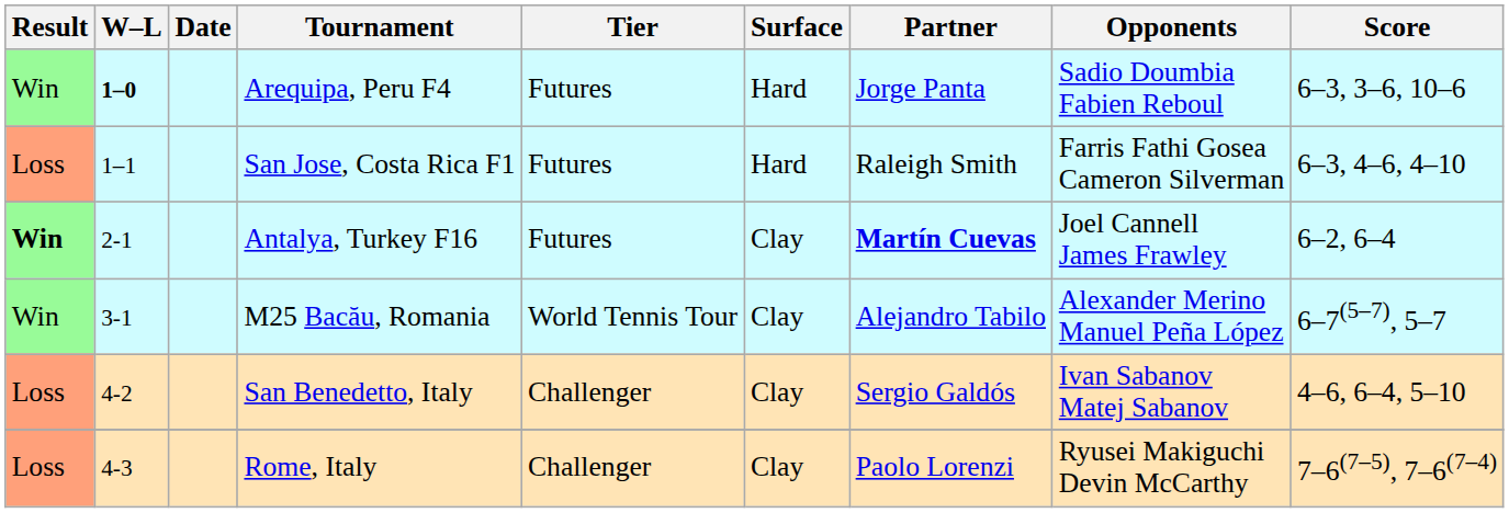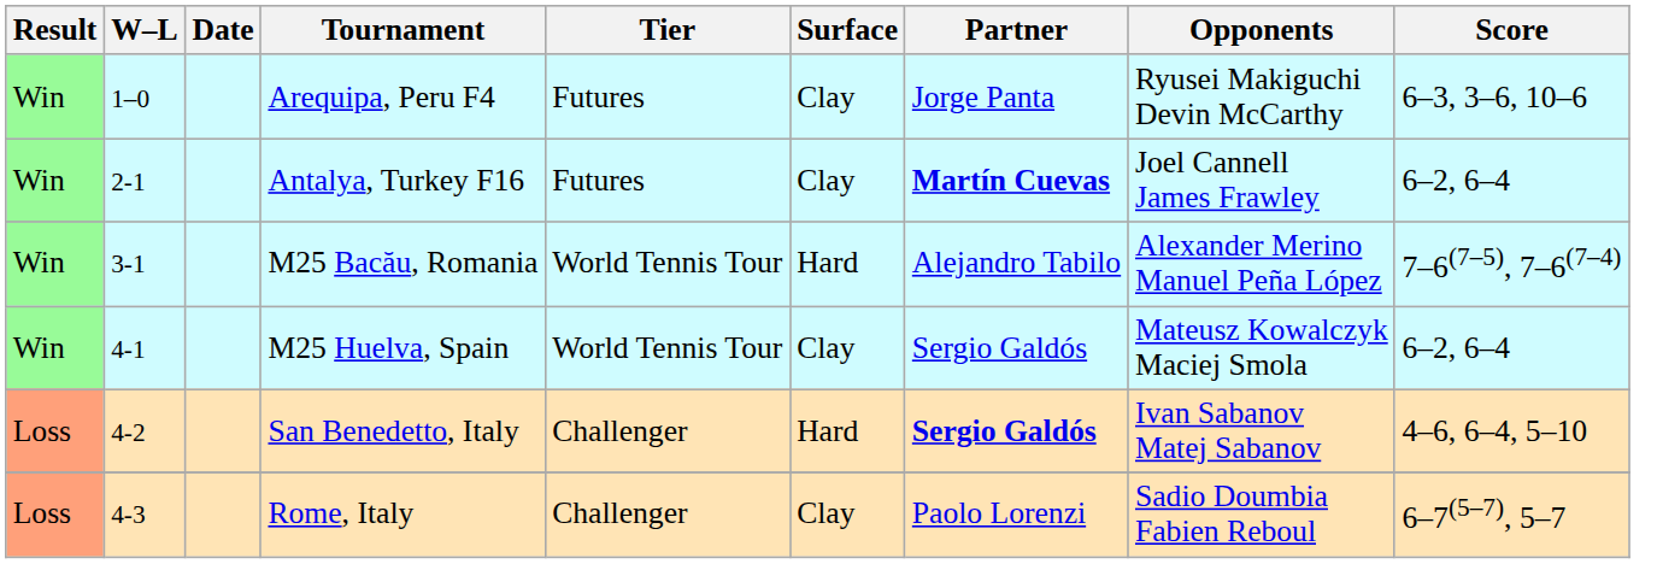Arequipa, Peru F4 | W–L: bold -> normal
Arequipa, Peru F4 | Surface: Hard -> Clay
Arequipa, Peru F4 | Opponents: Sadio Doumbia Fabien Reboul -> Ryusei Makiguchi Devin McCarthy
- row: Loss | 1–1 | San Jose, Costa Rica F1 | Futures | Hard | Raleigh Smith | Farris Fathi Gosea Cameron Silverman | 6–3, 4–6, 4–10
Antalya, Turkey F16 | Result: bold -> normal
M25 Bacău, Romania | Surface: Clay -> Hard
M25 Bacău, Romania | Score: 6–7(5–7), 5–7 -> 7–6(7–5), 7–6(7–4)
+ row: Win | 4-1 | M25 Huelva, Spain | World Tennis Tour | Clay | Sergio Galdós | Mateusz Kowalczyk Maciej Smola | 6–2, 6–4
San Benedetto, Italy | Surface: Clay -> Hard
San Benedetto, Italy | Partner: normal -> bold
Rome, Italy | Opponents: Ryusei Makiguchi Devin McCarthy -> Sadio Doumbia Fabien Reboul
Rome, Italy | Score: 7–6(7–5), 7–6(7–4) -> 6–7(5–7), 5–7
